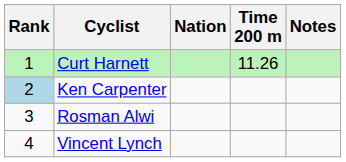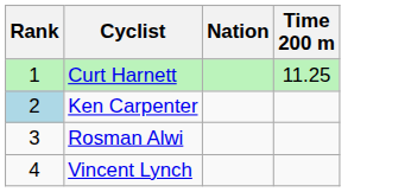- column: Notes
Curt Harnett | Time 200 m: 11.26 -> 11.25
